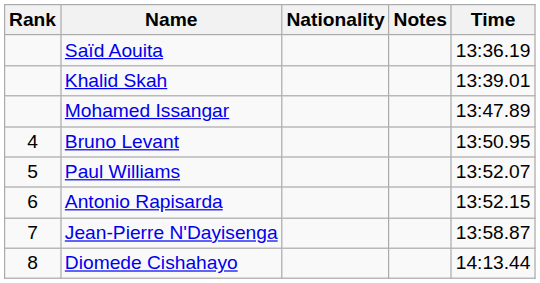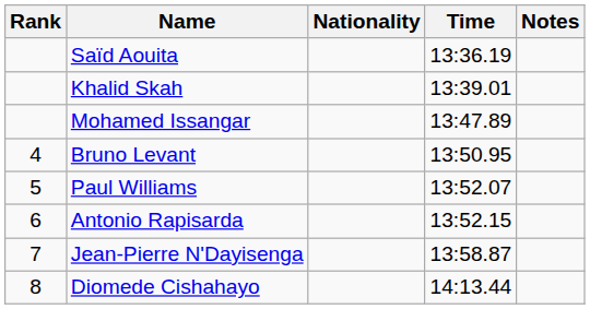columns swapped: Time <-> Notes
